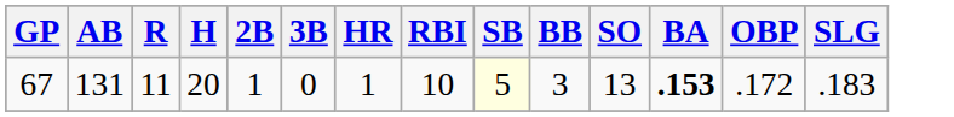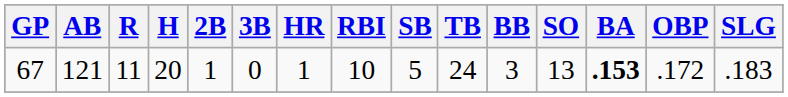+ column: TB | 24
67 | AB: 131 -> 121
67 | SB: lightyellow background -> no background
